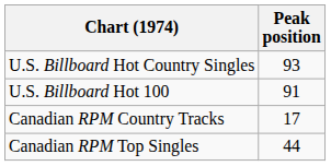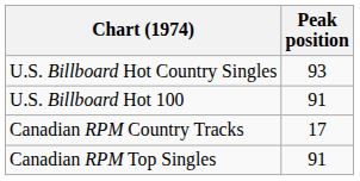Canadian RPM Top Singles | Peak position: 44 -> 91
